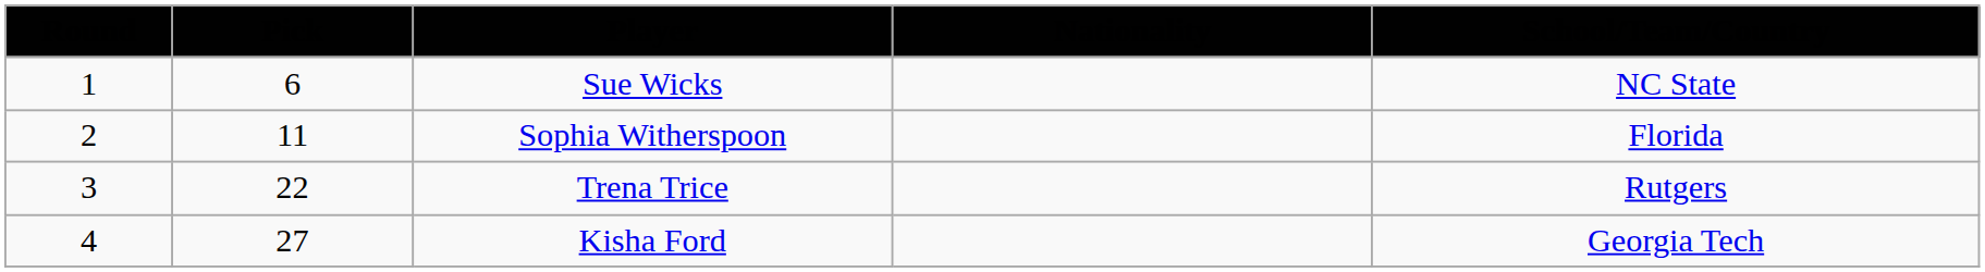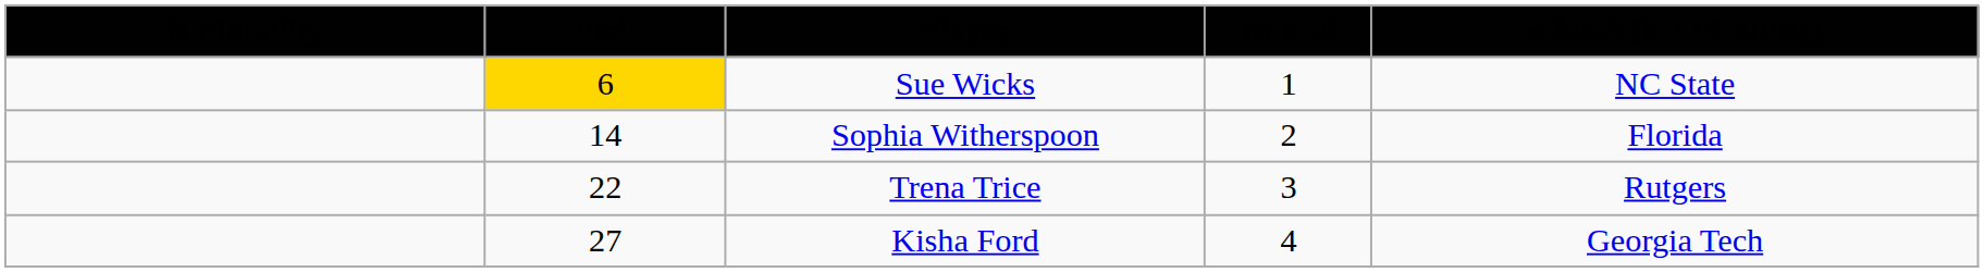columns swapped: Round <-> Nationality
Sue Wicks | Pick: no background -> gold background
Sophia Witherspoon | Pick: 11 -> 14
